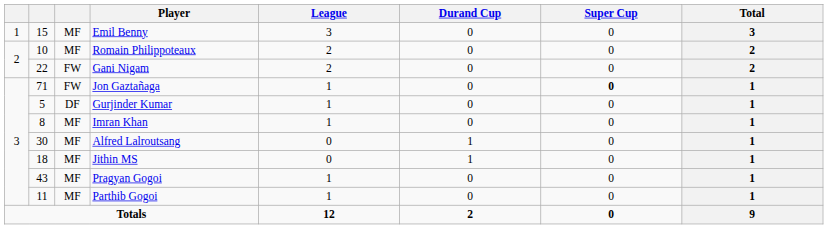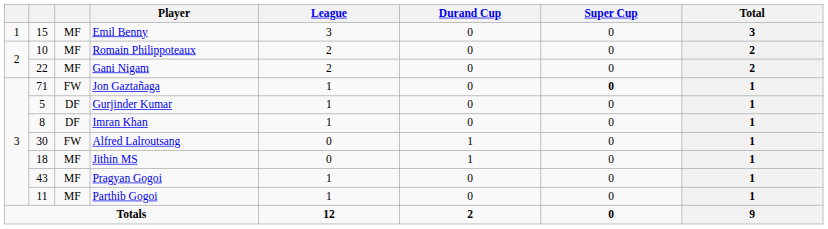Gani Nigam | column 3: FW -> MF
Imran Khan | column 3: MF -> DF
Alfred Lalroutsang | column 3: MF -> FW
